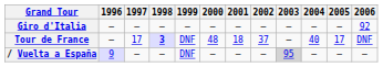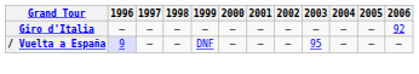- row: Tour de France | — | 17 | 3 | DNF | 48 | 18 | 37 | — | 40 | 17 | DNF
/ Vuelta a España | 2003: lightgrey background -> no background
